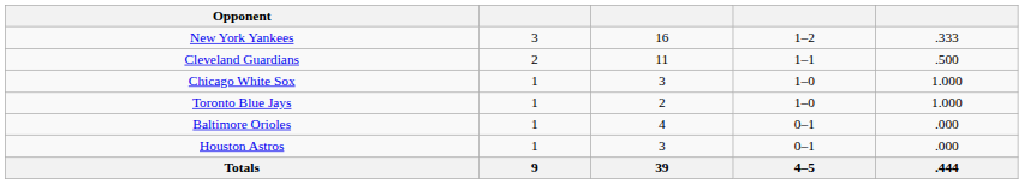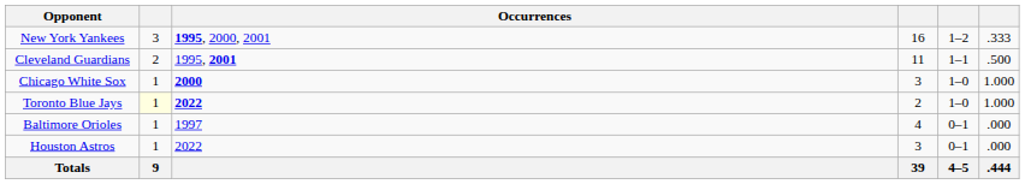+ column: Occurrences | 1995, 2000, 2001 | 1995, 2001 | 2000 | 2022 | 1997 | 2022
Toronto Blue Jays | column 2: no background -> lightyellow background
